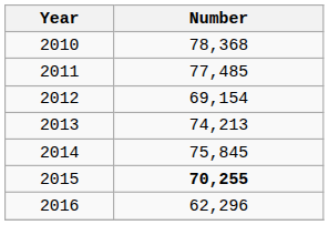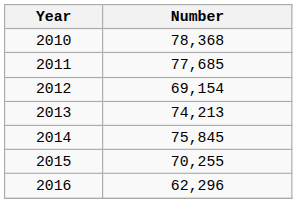2011 | Number: 77,485 -> 77,685
2015 | Number: bold -> normal
